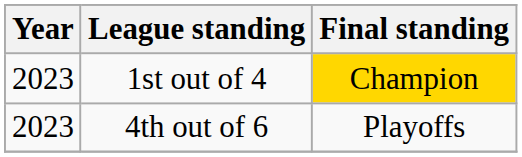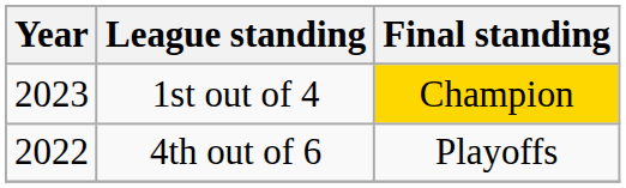4th out of 6 | Year: 2023 -> 2022
